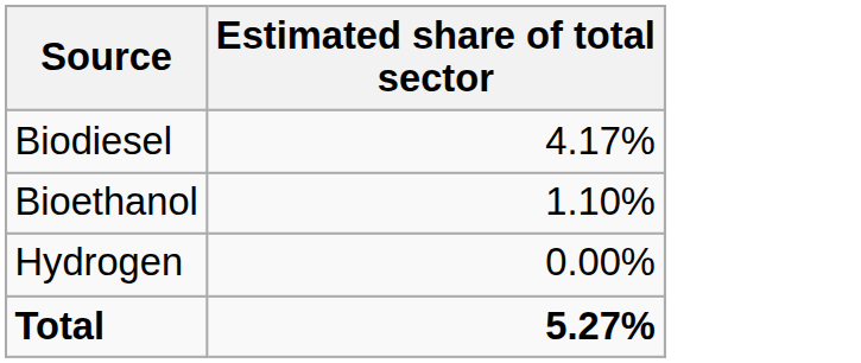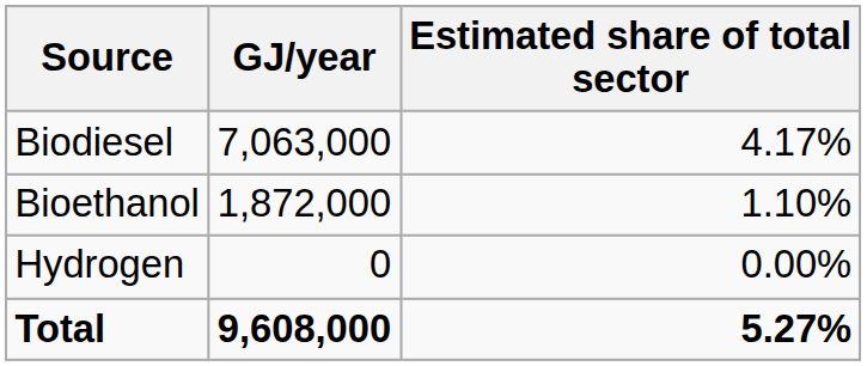+ column: GJ/year | 7,063,000 | 1,872,000 | 0 | 9,608,000
